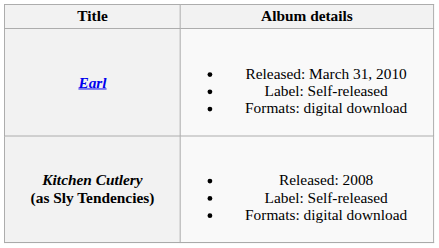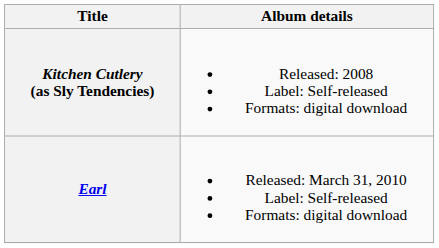rows swapped: Kitchen Cutlery (as Sly Tendencies) <-> Earl
